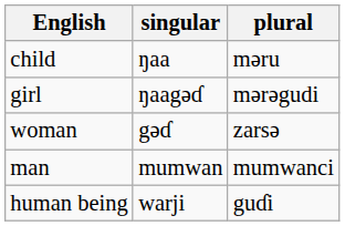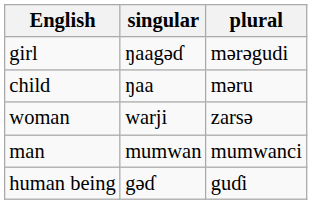rows swapped: child <-> girl
woman | singular: gǝɗ -> warji
human being | singular: warji -> gǝɗ
